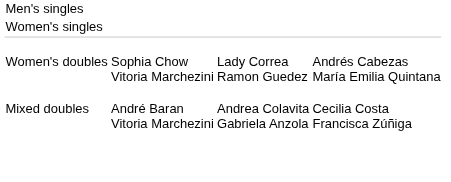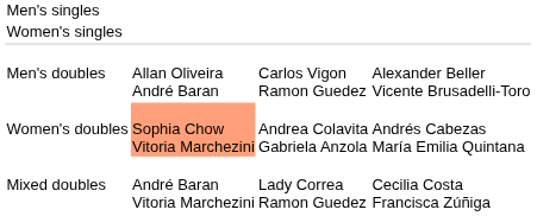+ row: Men's doubles | Allan Oliveira André Baran | Carlos Vigon Ramon Guedez | Alexander Beller Vicente Brusadelli-Toro
Women's doubles | column 2: no background -> lightsalmon background
Women's doubles | column 3: Lady Correa Ramon Guedez -> Andrea Colavita Gabriela Anzola
Mixed doubles | column 3: Andrea Colavita Gabriela Anzola -> Lady Correa Ramon Guedez
